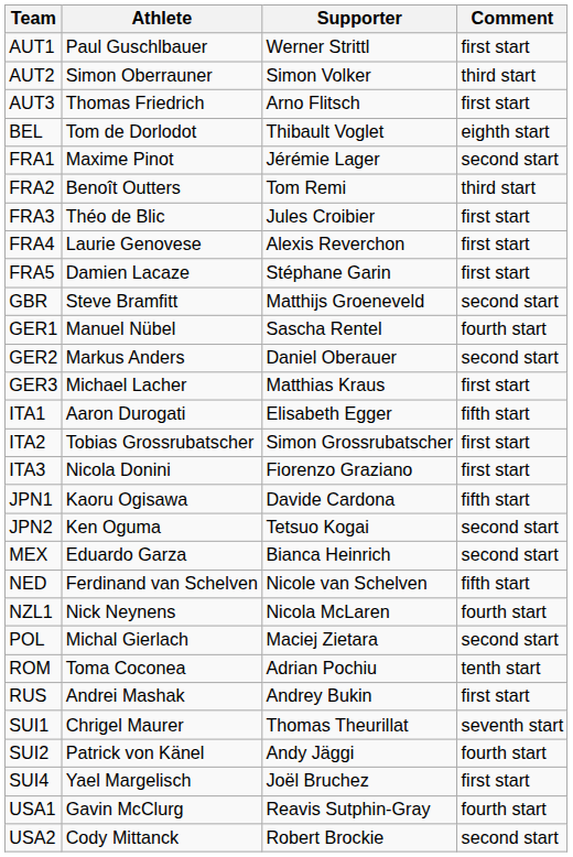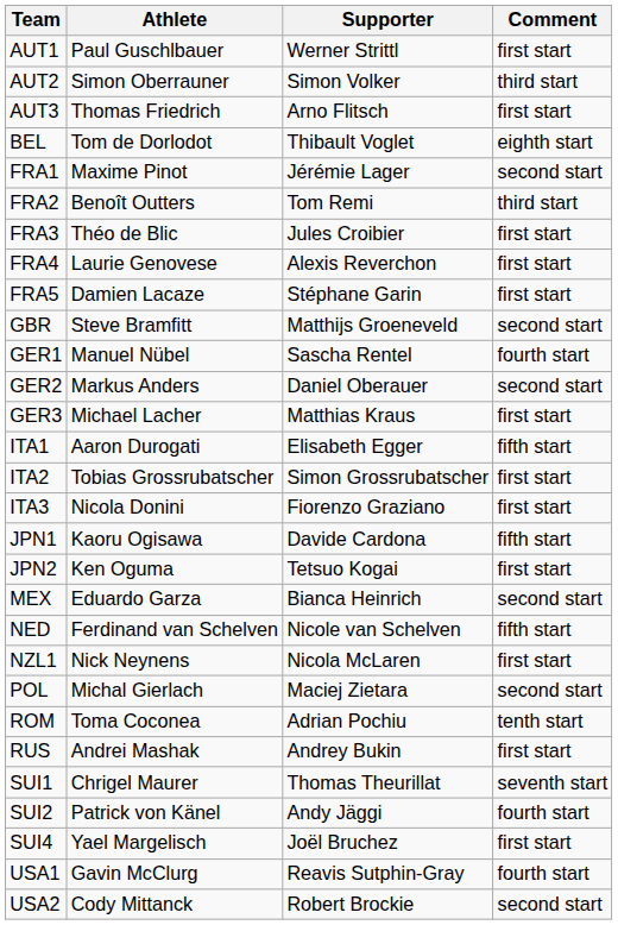JPN2 | Comment: second start -> first start
NZL1 | Comment: fourth start -> first start
